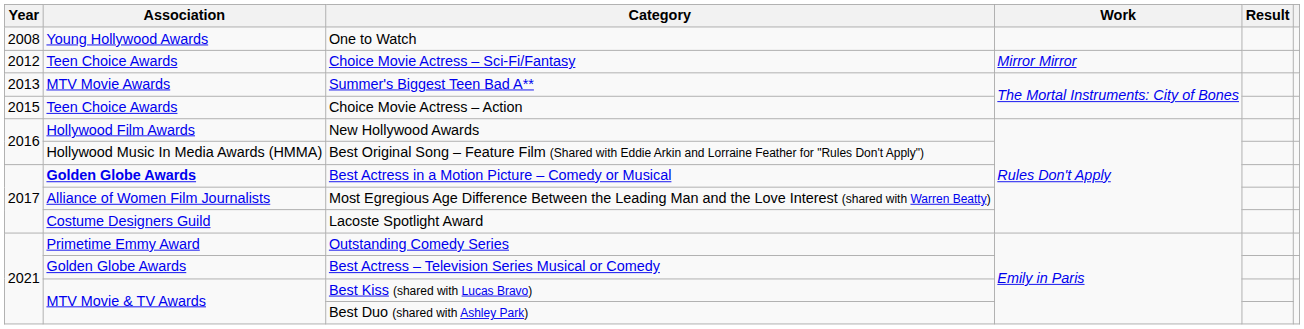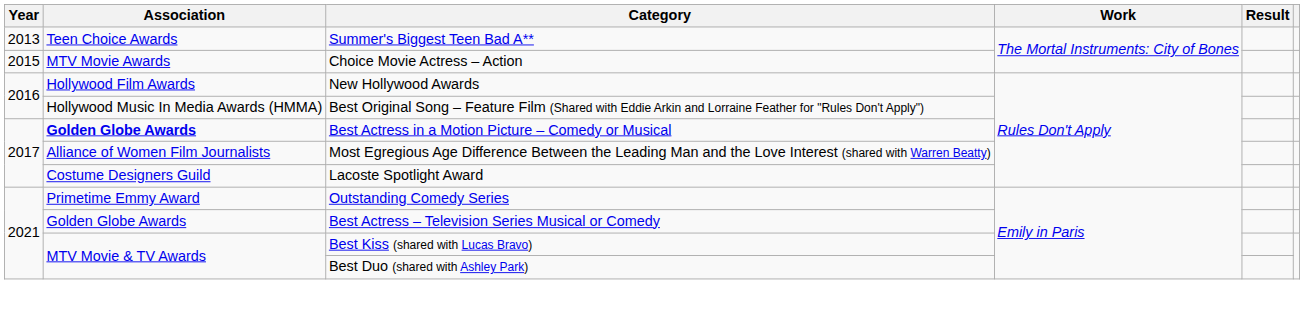- row: 2008 | Young Hollywood Awards | One to Watch
- row: 2012 | Teen Choice Awards | Choice Movie Actress – Sci-Fi/Fantasy | Mirror Mirror
Summer's Biggest Teen Bad A** | Association: MTV Movie Awards -> Teen Choice Awards
Choice Movie Actress – Action | Association: Teen Choice Awards -> MTV Movie Awards
